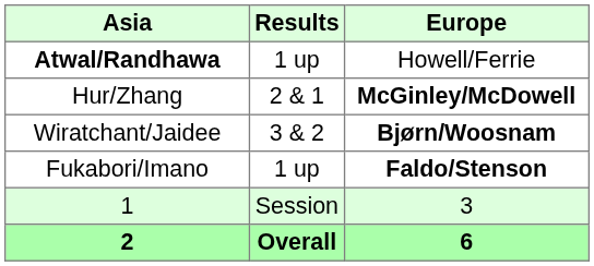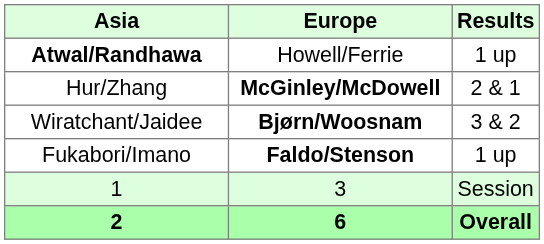columns swapped: Results <-> Europe
